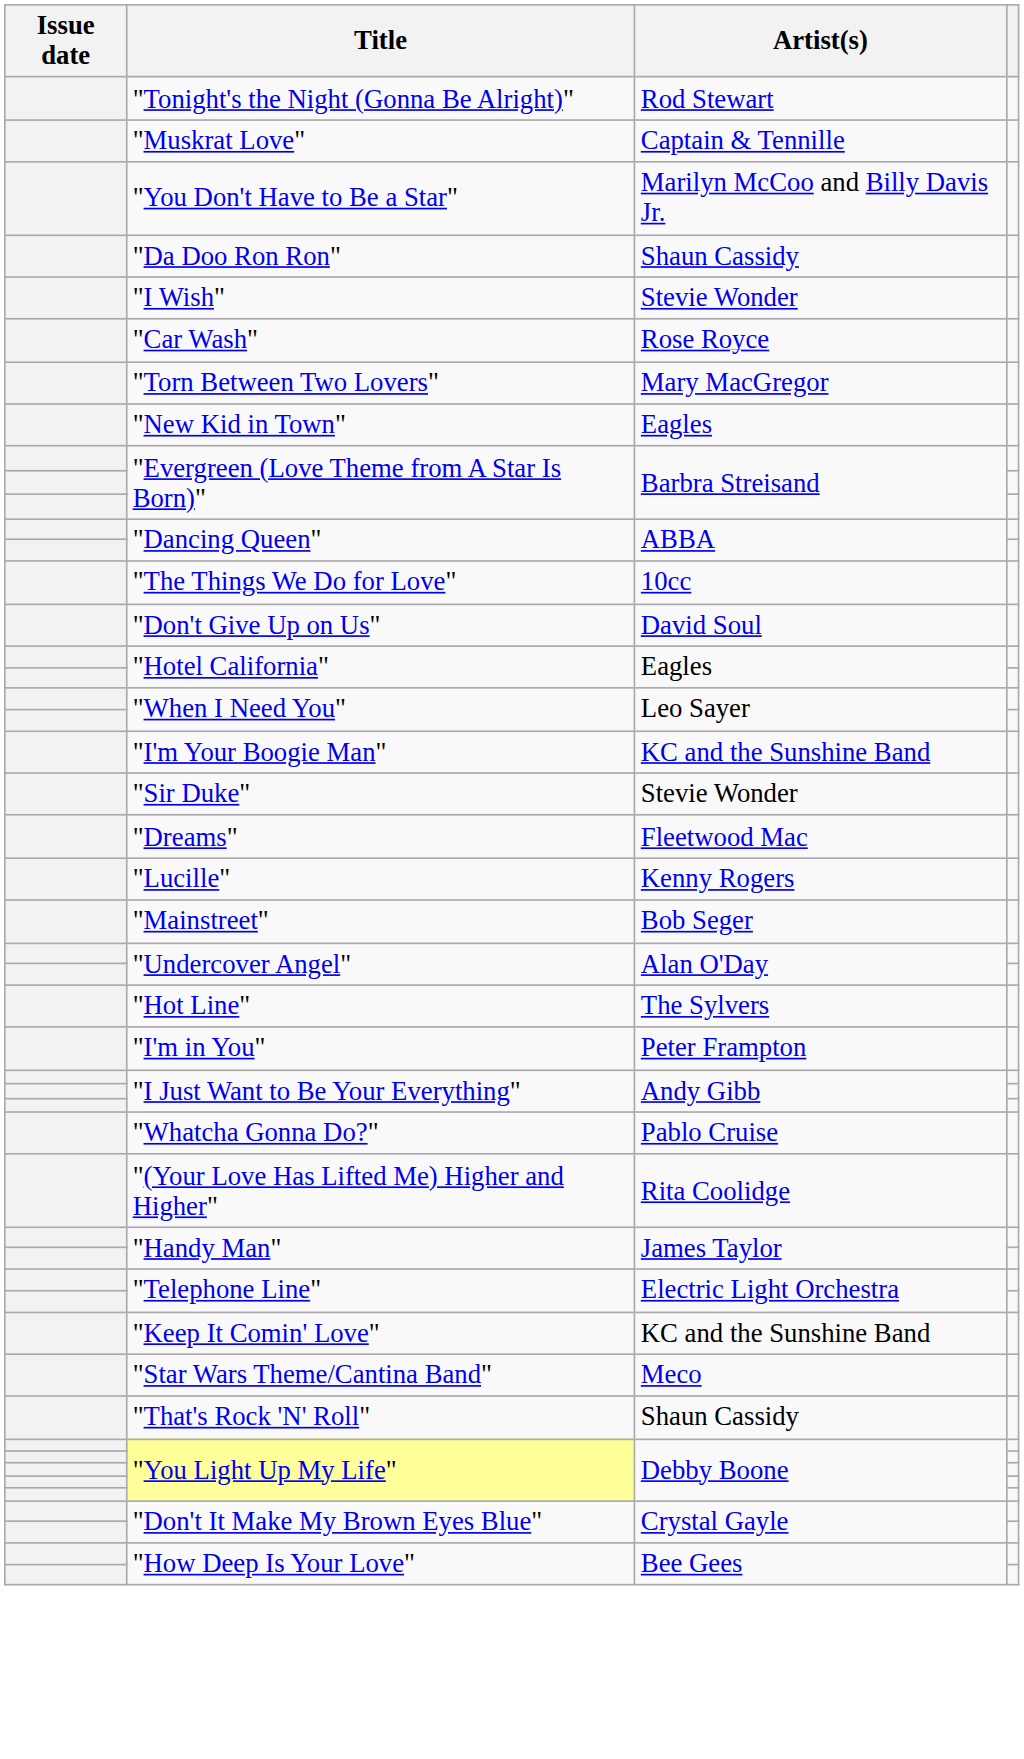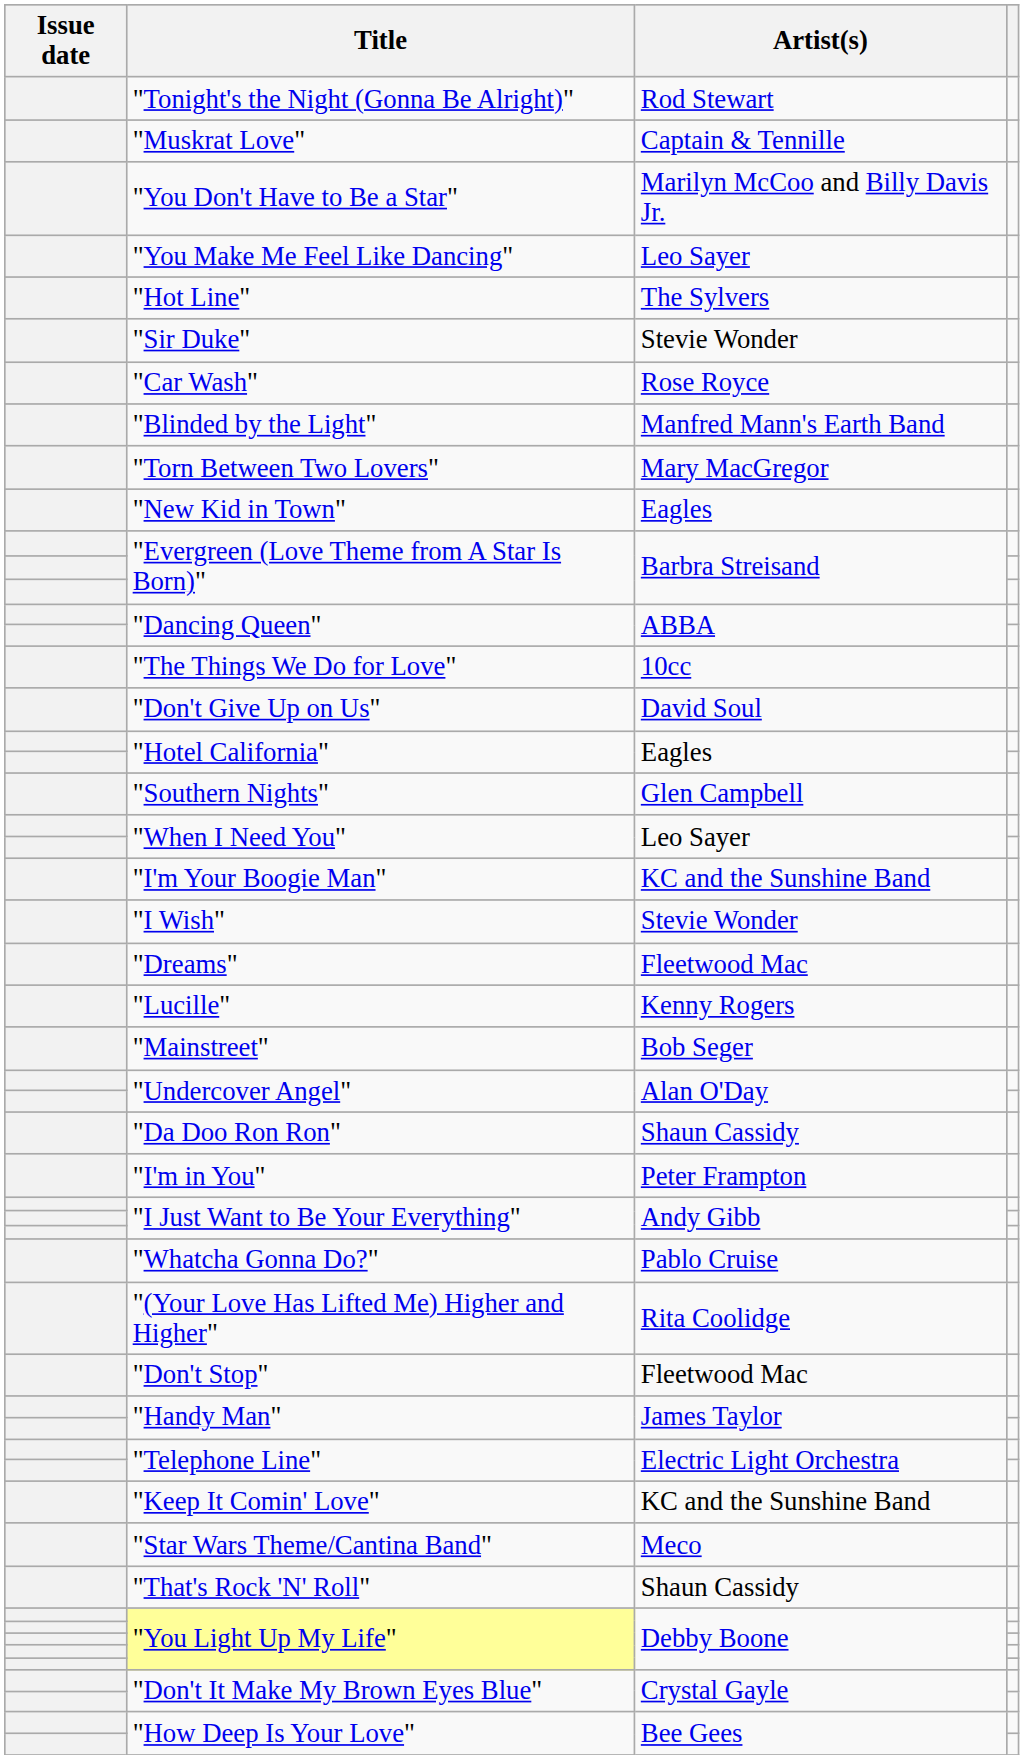+ row: "You Make Me Feel Like Dancing" | Leo Sayer
rows swapped: "Hot Line" <-> "Da Doo Ron Ron"
rows swapped: "I Wish" <-> "Sir Duke"
+ row: "Blinded by the Light" | Manfred Mann's Earth Band
+ row: "Southern Nights" | Glen Campbell
+ row: "Don't Stop" | Fleetwood Mac
